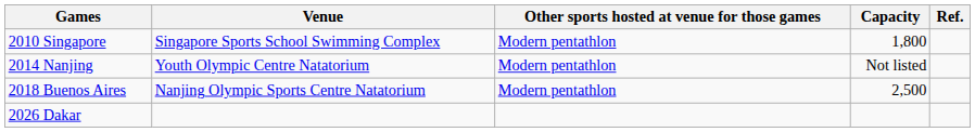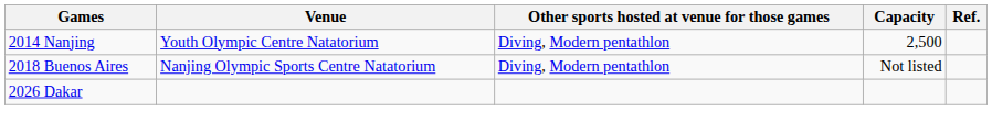- row: 2010 Singapore | Singapore Sports School Swimming Complex | Modern pentathlon | 1,800
2014 Nanjing | Other sports hosted at venue for those games: Modern pentathlon -> Diving, Modern pentathlon
2014 Nanjing | Capacity: Not listed -> 2,500
2018 Buenos Aires | Other sports hosted at venue for those games: Modern pentathlon -> Diving, Modern pentathlon
2018 Buenos Aires | Capacity: 2,500 -> Not listed
